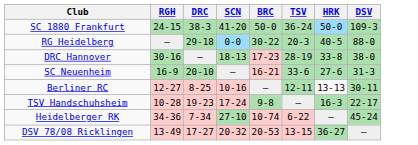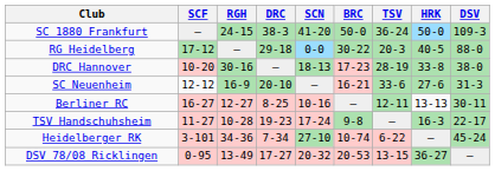+ column: SCF | — | 17-12 | 10-20 | 12-12 | 16-27 | 11-27 | 3-101 | 0-95
